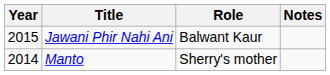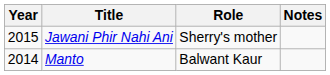Jawani Phir Nahi Ani | Role: Balwant Kaur -> Sherry's mother
Manto | Role: Sherry's mother -> Balwant Kaur
